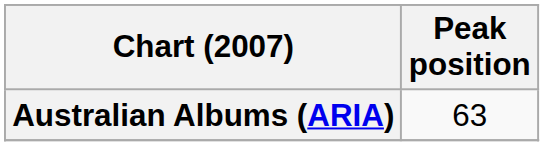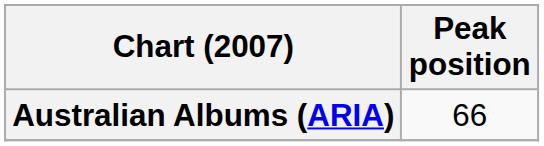Australian Albums (ARIA) | Peak position: 63 -> 66
